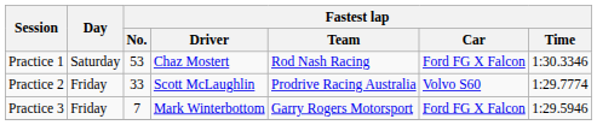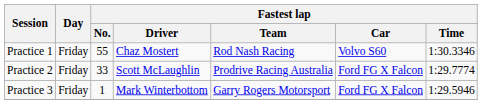Practice 1 | Day: Saturday -> Friday
Practice 1 | Fastest lap / No.: 53 -> 55
Practice 1 | Fastest lap / Car: Ford FG X Falcon -> Volvo S60
Practice 2 | Fastest lap / Car: Volvo S60 -> Ford FG X Falcon
Practice 3 | Fastest lap / No.: 7 -> 1
